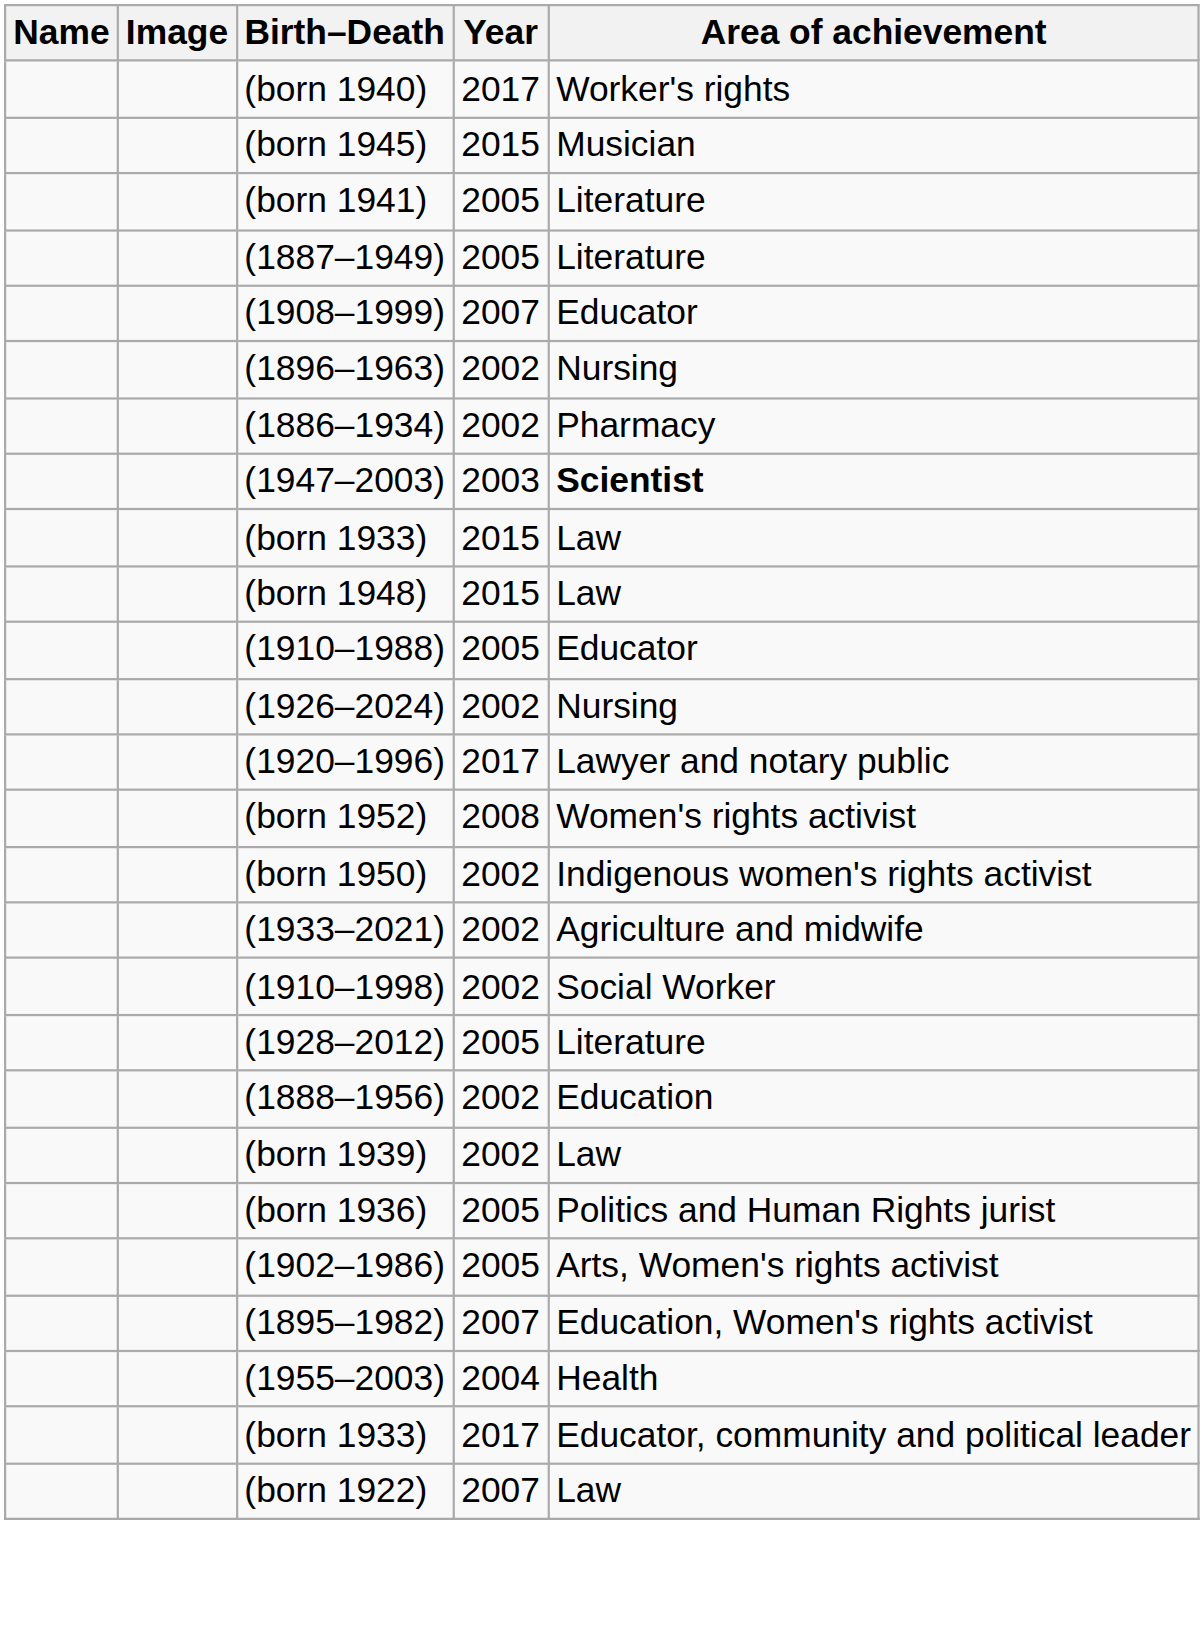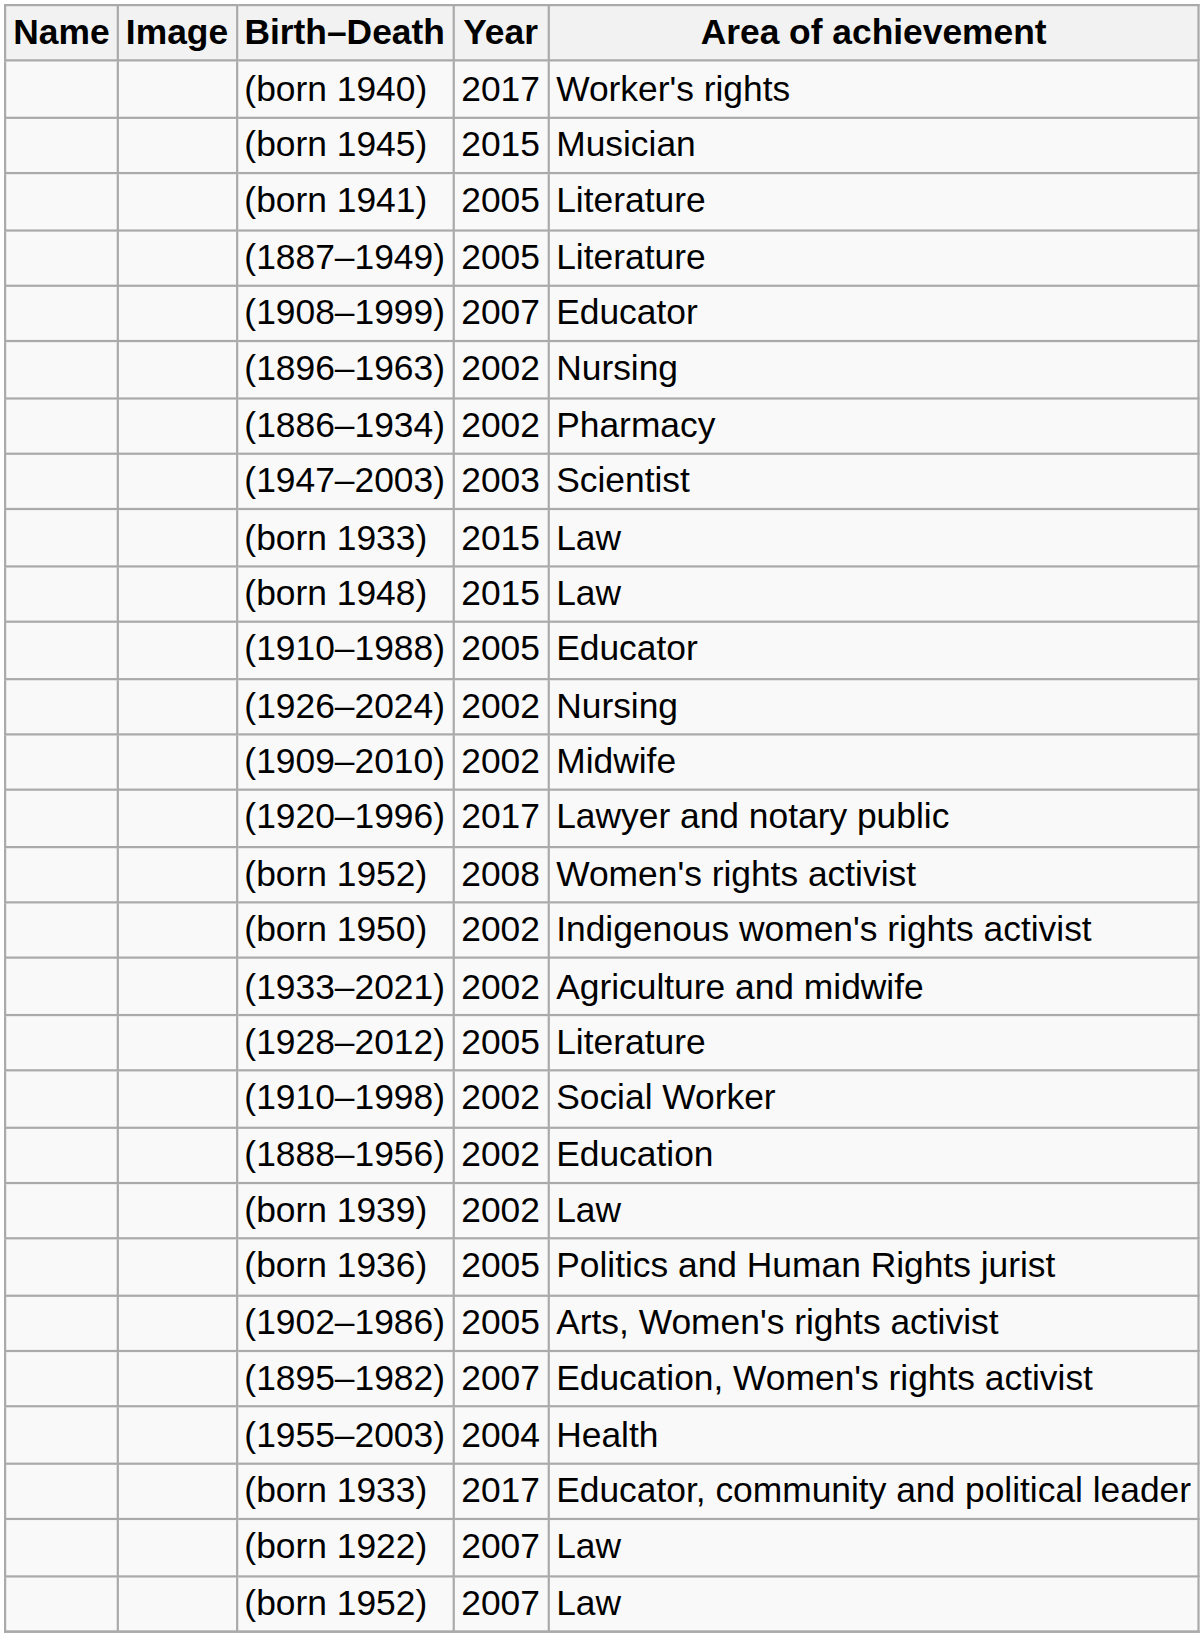(1947–2003) | Area of achievement: bold -> normal
+ row: (1909–2010) | 2002 | Midwife
rows swapped: (1910–1998) <-> (1928–2012)
+ row: (born 1952) | 2007 | Law
